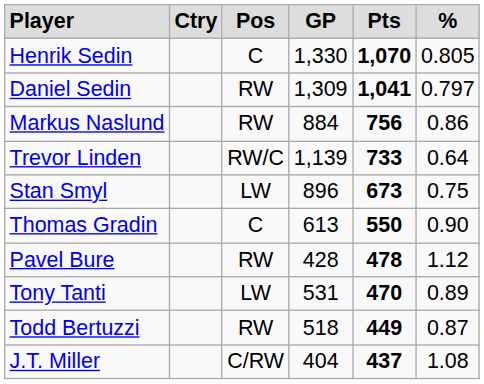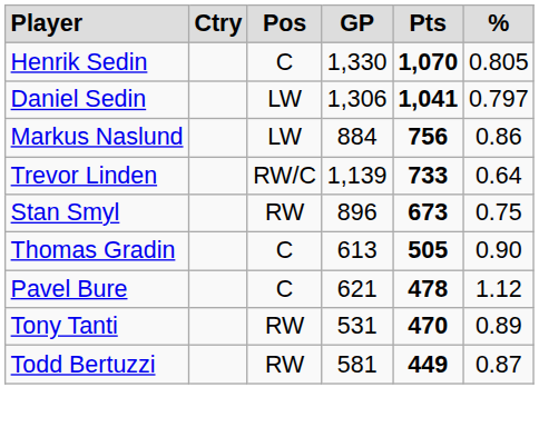Daniel Sedin | column 3: RW -> LW
Daniel Sedin | column 4: 1,309 -> 1,306
Markus Naslund | column 3: RW -> LW
Stan Smyl | column 3: LW -> RW
Thomas Gradin | column 5: 550 -> 505
Pavel Bure | column 3: RW -> C
Pavel Bure | column 4: 428 -> 621
Tony Tanti | column 3: LW -> RW
Todd Bertuzzi | column 4: 518 -> 581
- row: J.T. Miller | C/RW | 404 | 437 | 1.08
